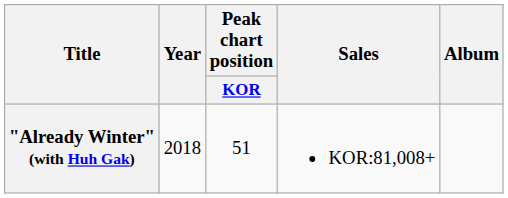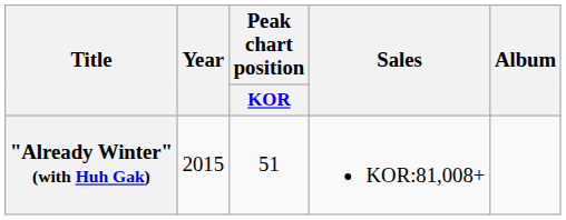"Already Winter" (with Huh Gak) | Year: 2018 -> 2015
